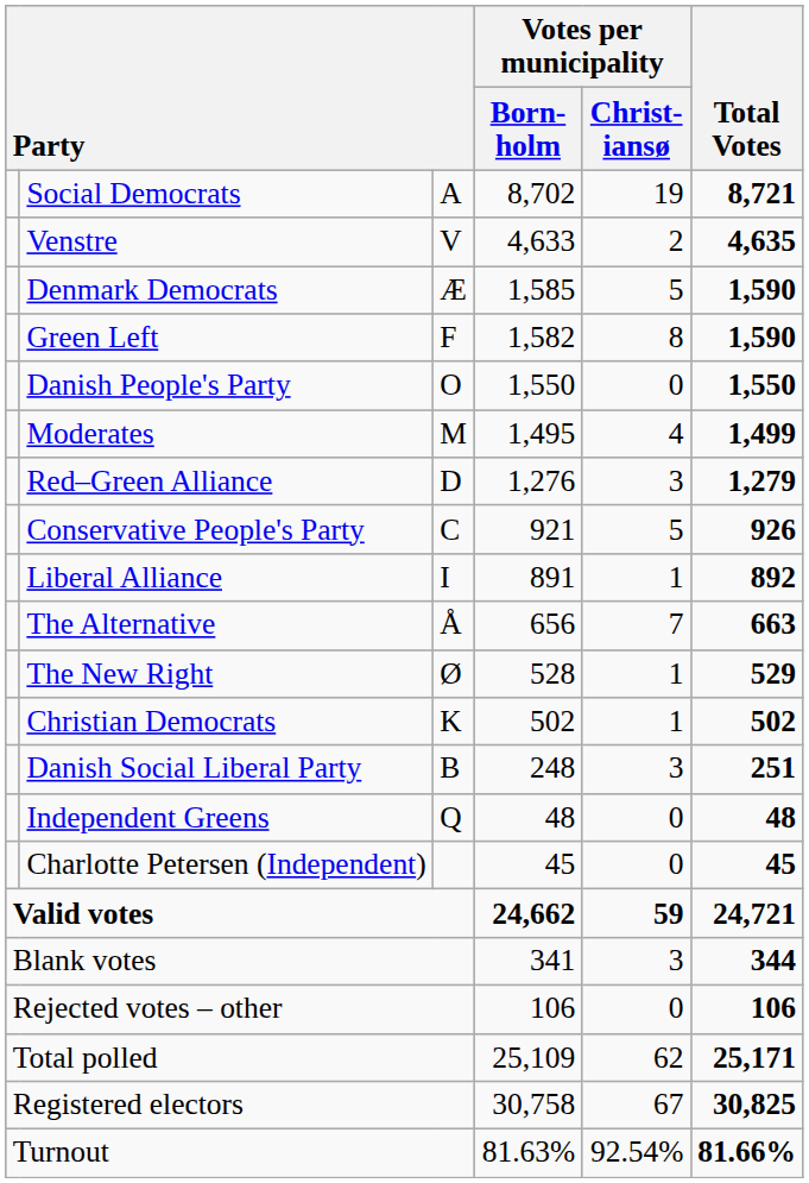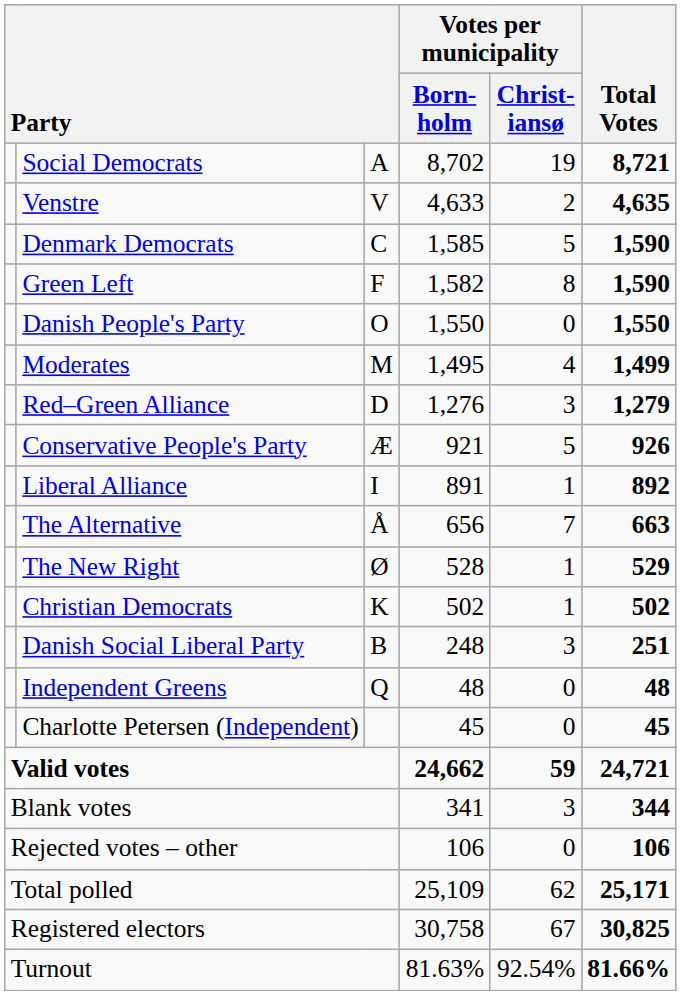Denmark Democrats | column 3: Æ -> C
Conservative People's Party | column 3: C -> Æ
